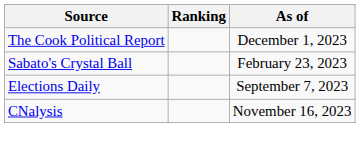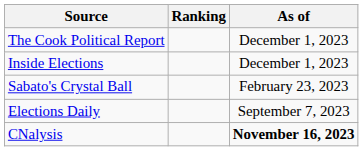+ row: Inside Elections | December 1, 2023
CNalysis | As of: normal -> bold
